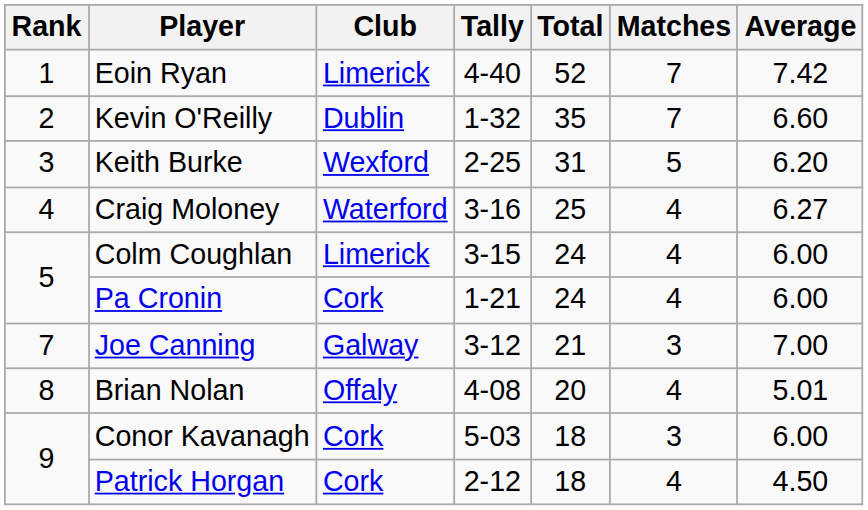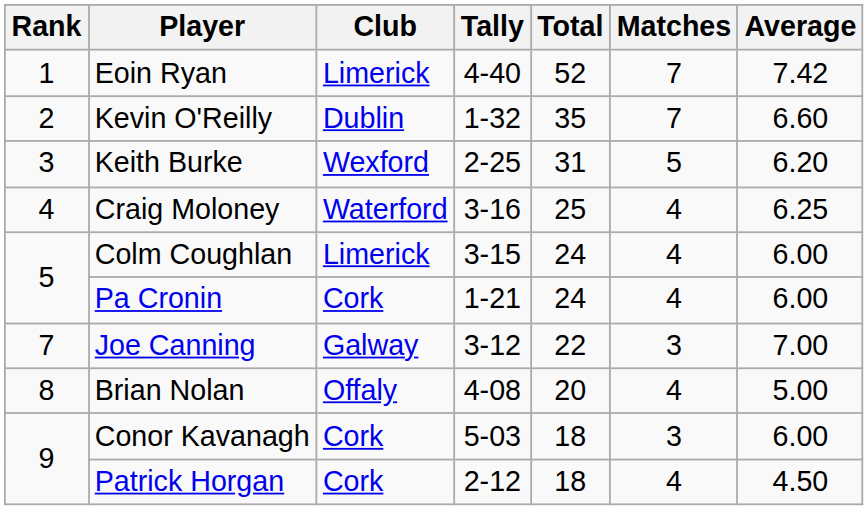Craig Moloney | Average: 6.27 -> 6.25
Joe Canning | Total: 21 -> 22
Brian Nolan | Average: 5.01 -> 5.00
